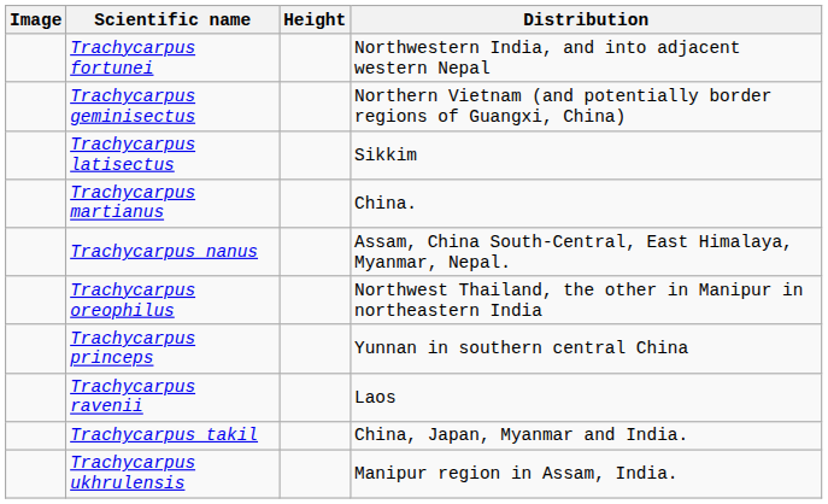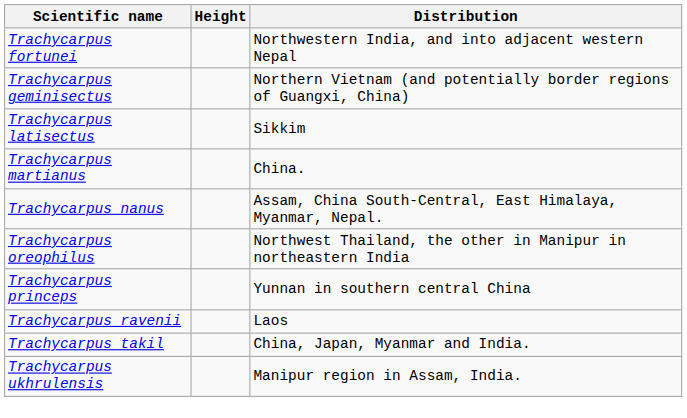- column: Image
